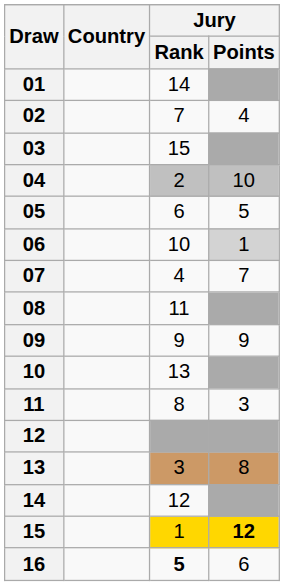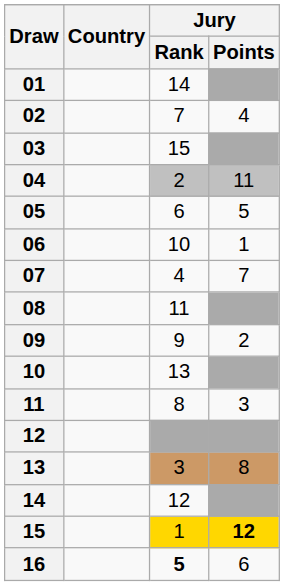04 | Jury / Points: 10 -> 11
06 | Jury / Points: lightgrey background -> no background
09 | Jury / Points: 9 -> 2
